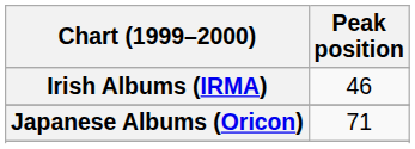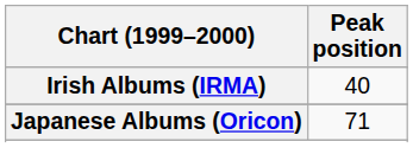Irish Albums (IRMA) | Peak position: 46 -> 40
